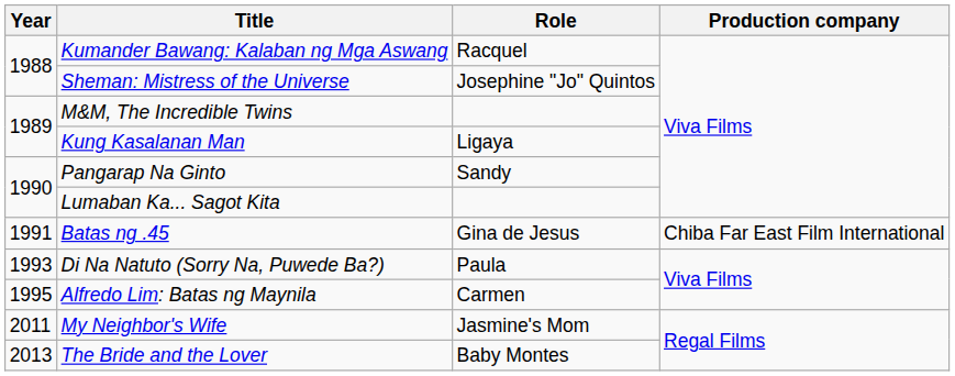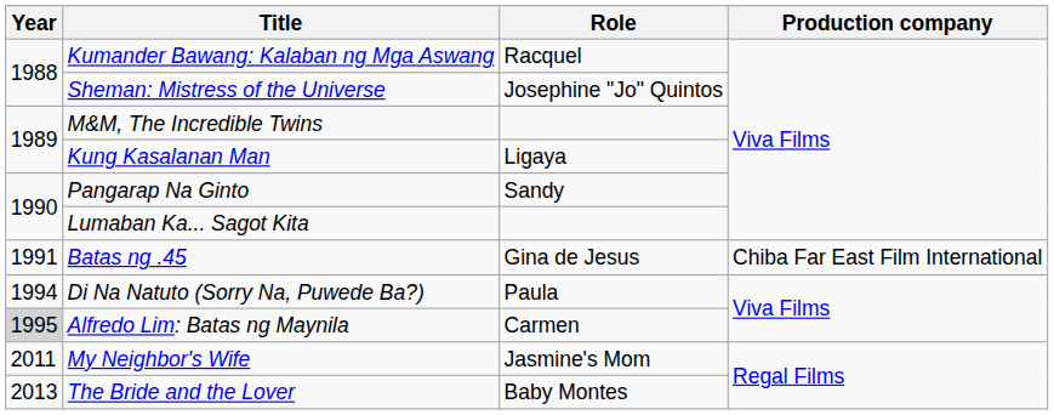Di Na Natuto (Sorry Na, Puwede Ba?) | Year: 1993 -> 1994
Alfredo Lim: Batas ng Maynila | Year: no background -> lightgrey background
